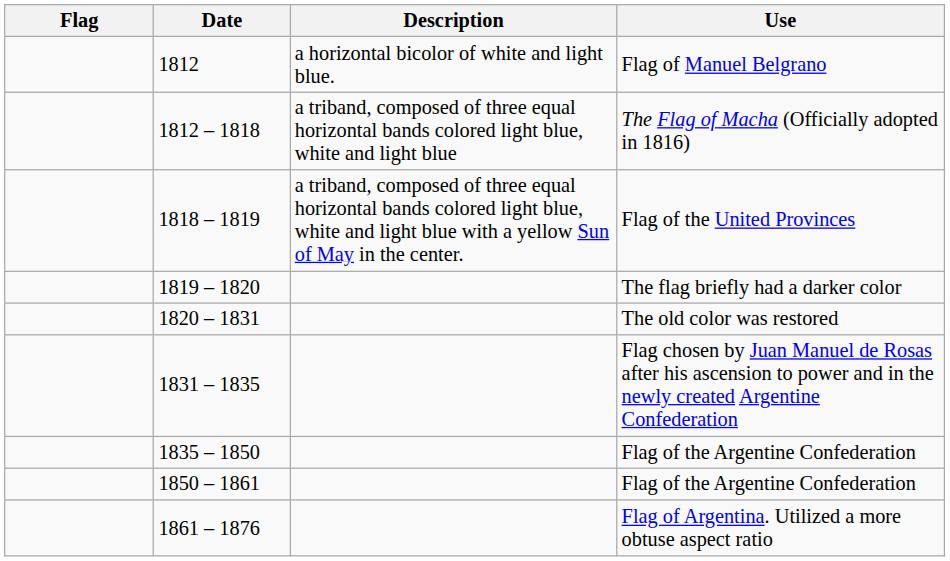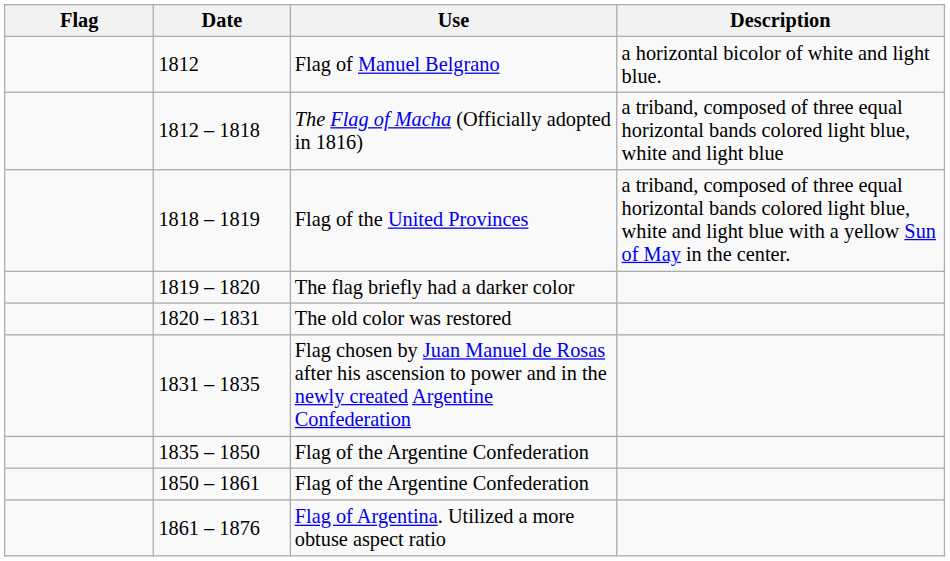columns swapped: Use <-> Description
